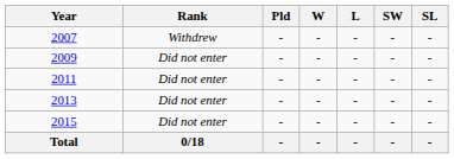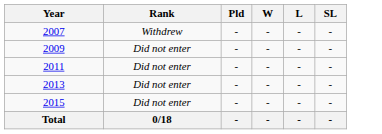- column: SW | - | - | - | - | - | -
